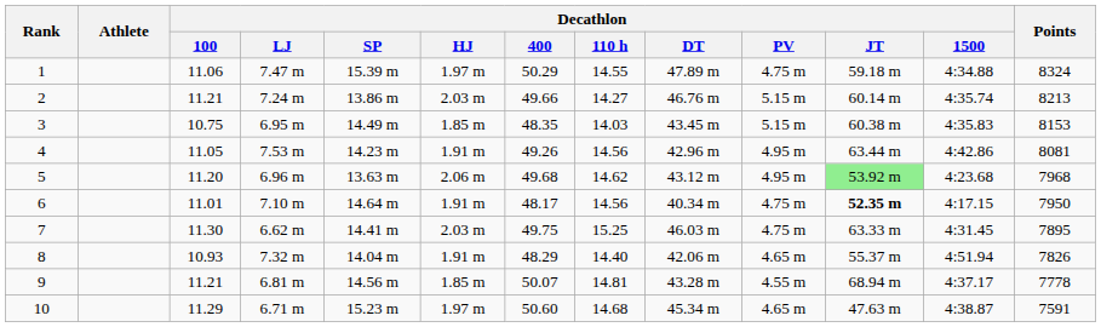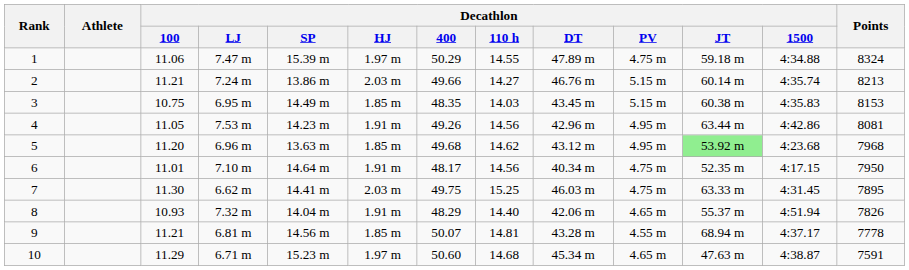5 | Decathlon / HJ: 2.06 m -> 1.85 m
6 | Decathlon / JT: bold -> normal
